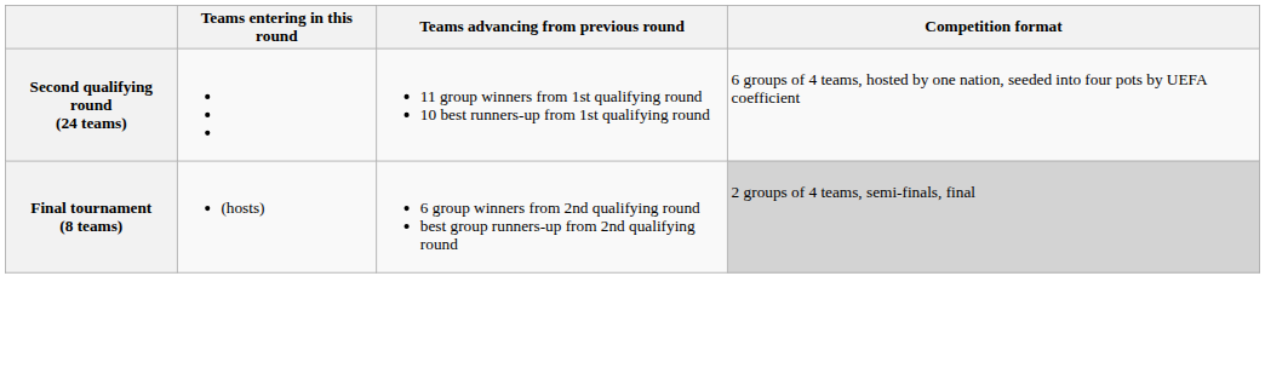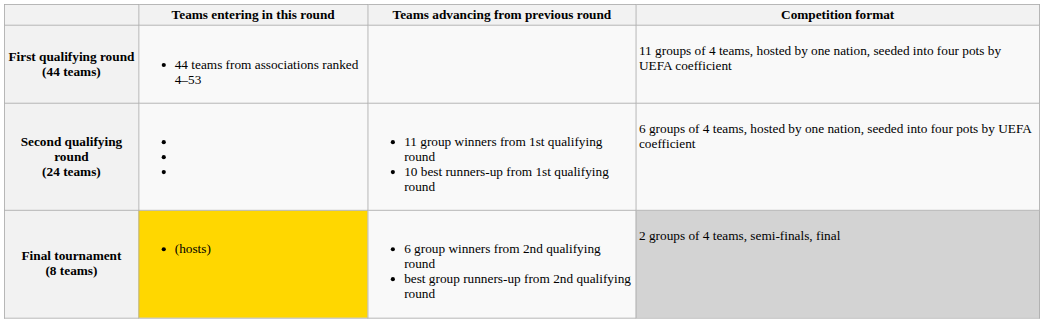+ row: First qualifying round (44 teams) | 44 teams from associations ranked 4–53 | 11 groups of 4 teams, hosted by one nation, seeded into four pots by UEFA coefficient
Final tournament (8 teams) | Teams entering in this round: no background -> gold background
